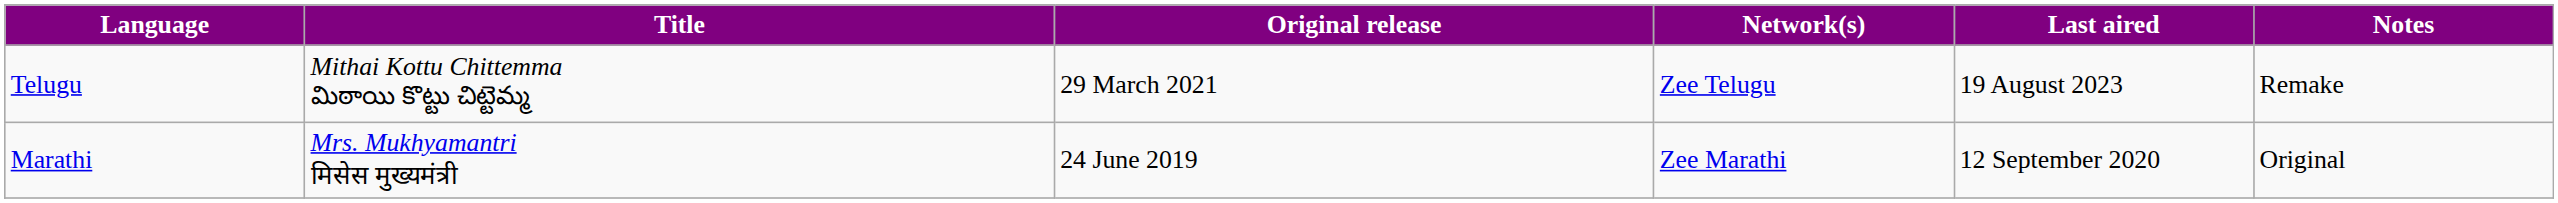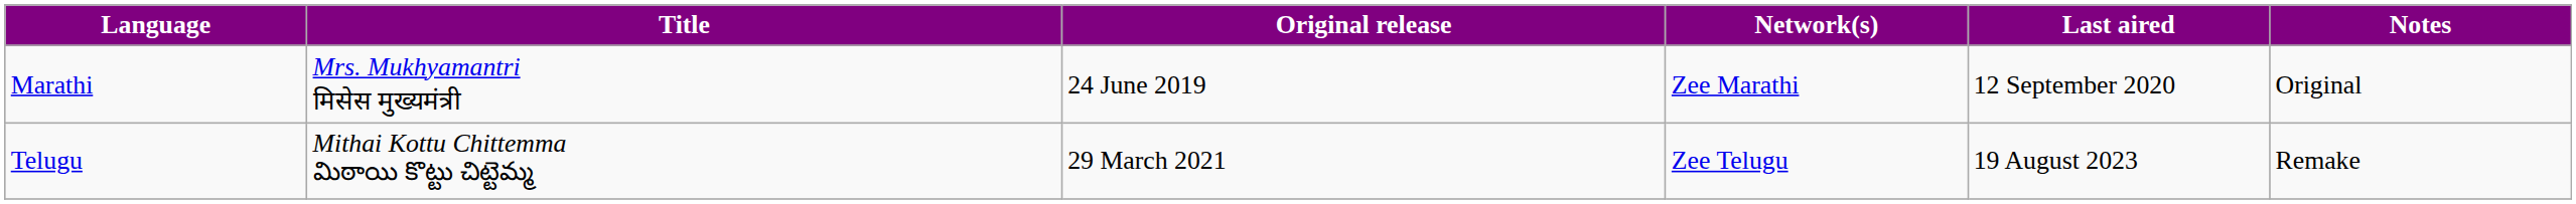rows swapped: Marathi <-> Telugu
